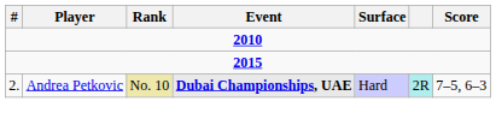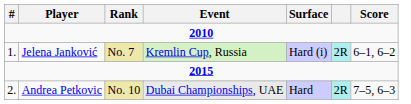+ row: 1. | Jelena Janković | No. 7 | Kremlin Cup, Russia | Hard (i) | 2R | 6–1, 6–2
Andrea Petkovic | Event: bold -> normal
